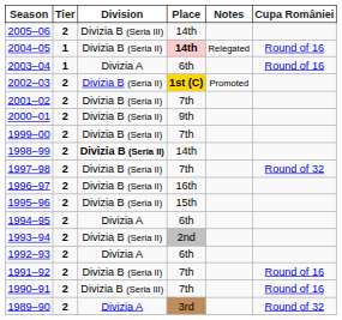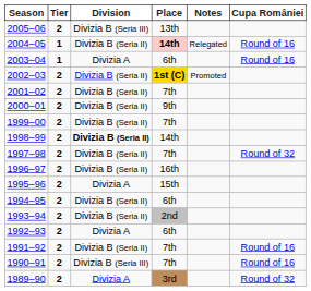2005–06 | Place: 14th -> 13th
1995–96 | Division: Divizia B (Seria II) -> Divizia A
1994–95 | Division: Divizia A -> Divizia B (Seria II)
